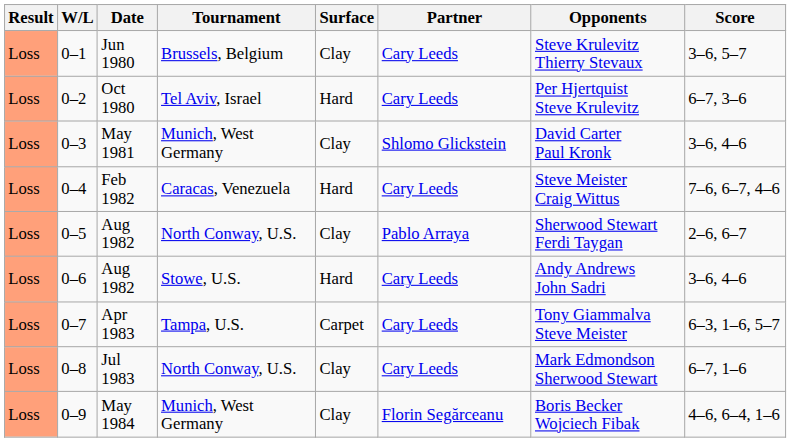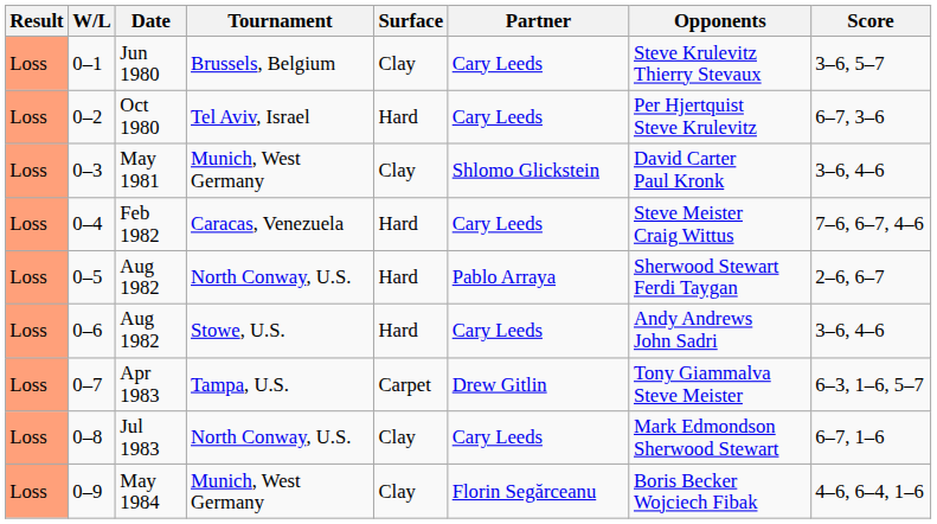0–5 | Surface: Clay -> Hard
0–7 | Partner: Cary Leeds -> Drew Gitlin
